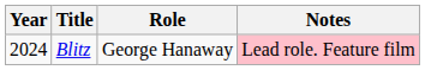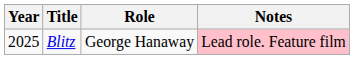Blitz | Year: 2024 -> 2025
